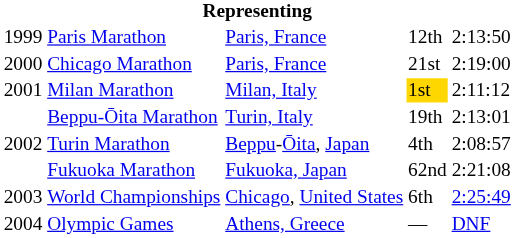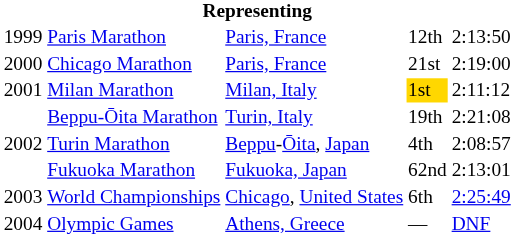Beppu-Ōita Marathon | column 5: 2:13:01 -> 2:21:08
Fukuoka Marathon | column 5: 2:21:08 -> 2:13:01
